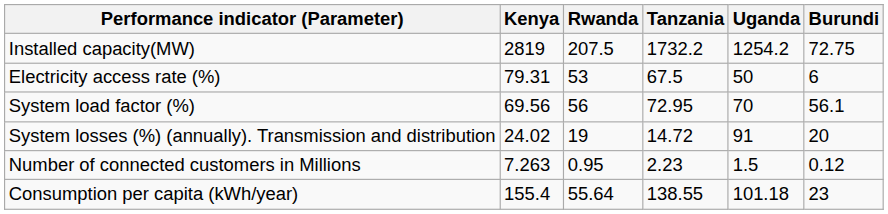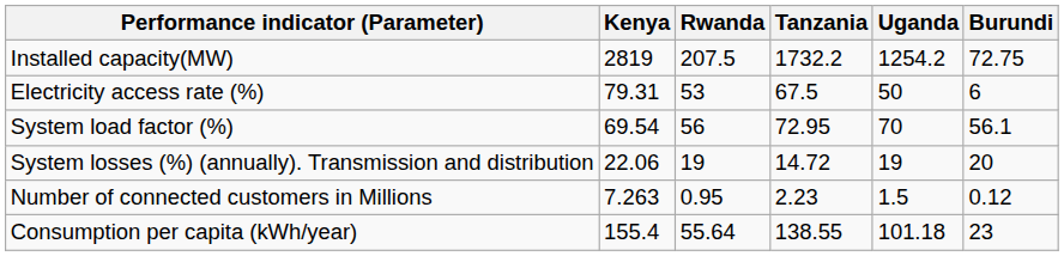System load factor (%) | Kenya: 69.56 -> 69.54
System losses (%) (annually). Transmission and distribution | Kenya: 24.02 -> 22.06
System losses (%) (annually). Transmission and distribution | Uganda: 91 -> 19
